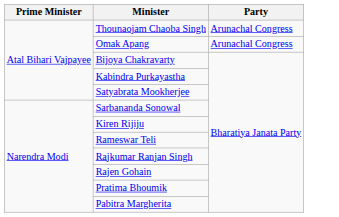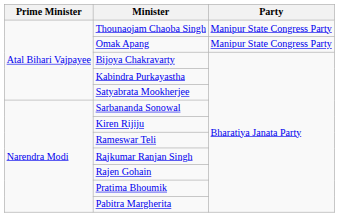Thounaojam Chaoba Singh | Party: Arunachal Congress -> Manipur State Congress Party
Omak Apang | Party: Arunachal Congress -> Manipur State Congress Party
